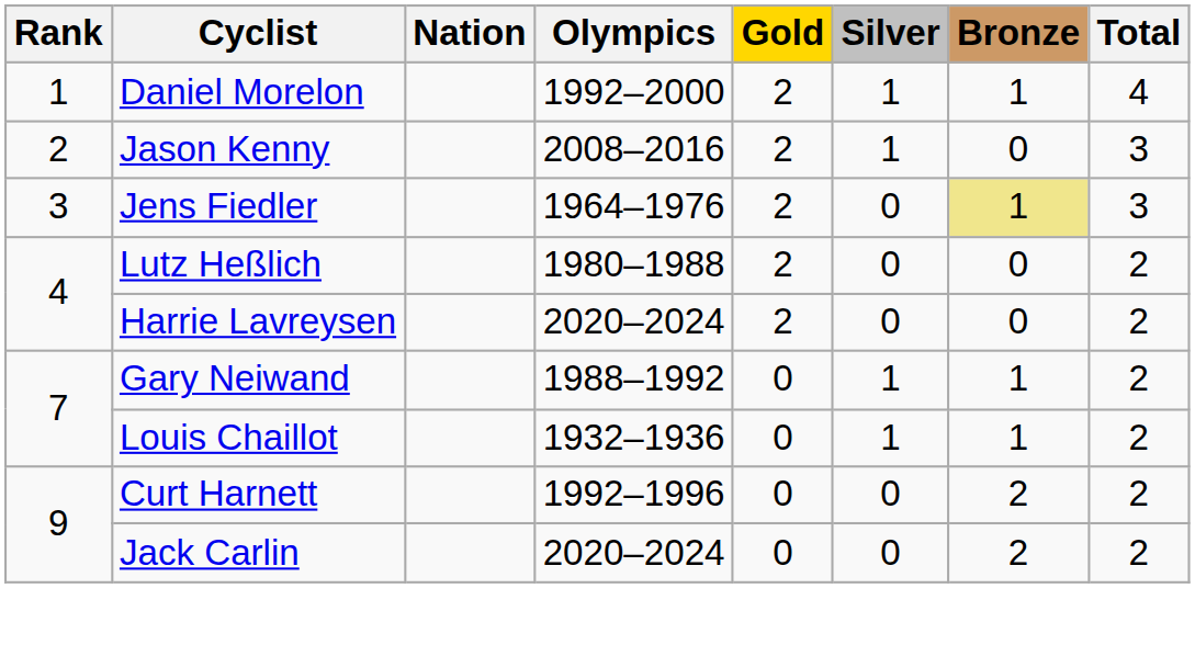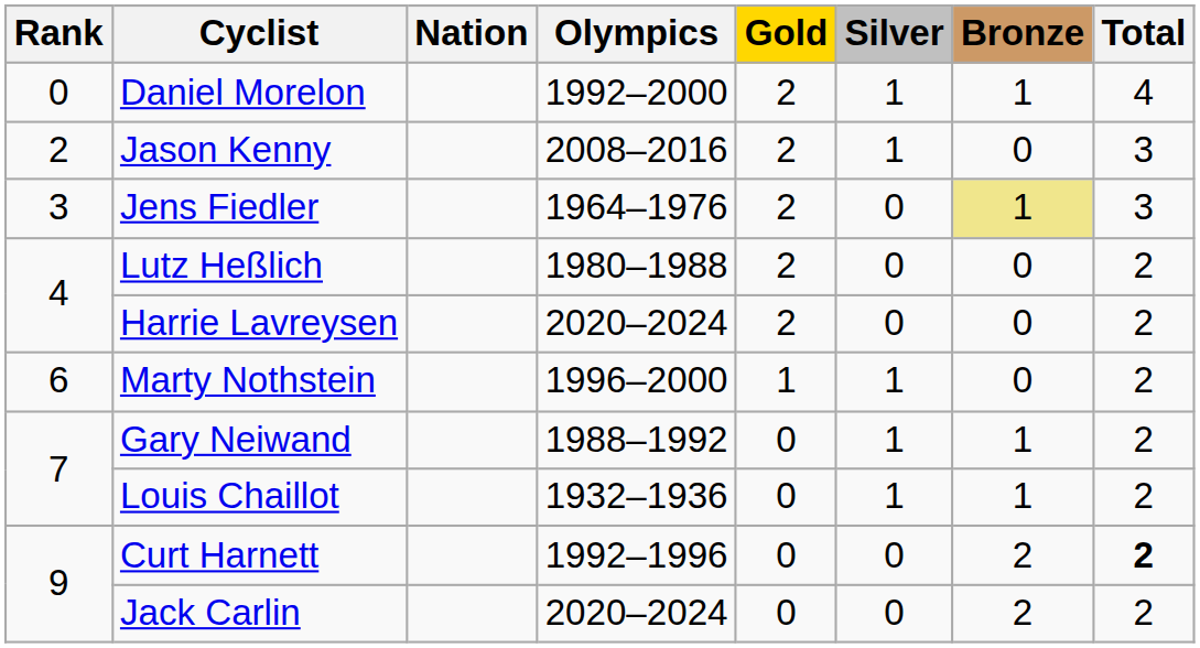Daniel Morelon | Rank: 1 -> 0
+ row: 6 | Marty Nothstein | 1996–2000 | 1 | 1 | 0 | 2
Curt Harnett | Total: normal -> bold
